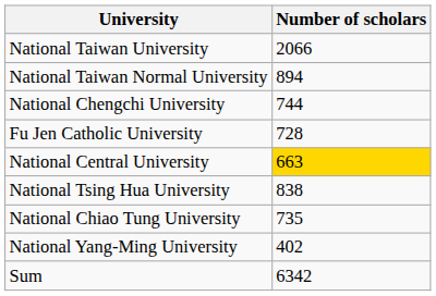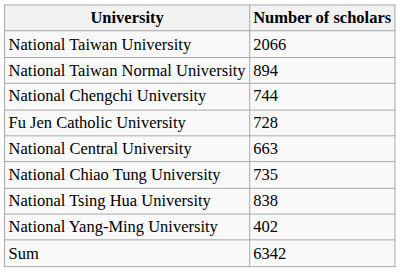National Central University | Number of scholars: gold background -> no background
rows swapped: National Chiao Tung University <-> National Tsing Hua University
